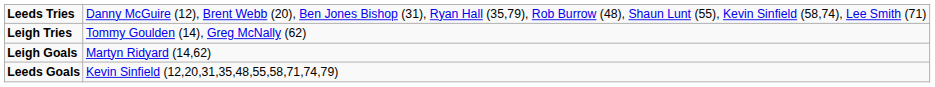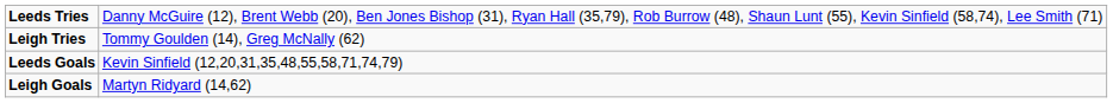rows swapped: Leeds Goals <-> Leigh Goals
